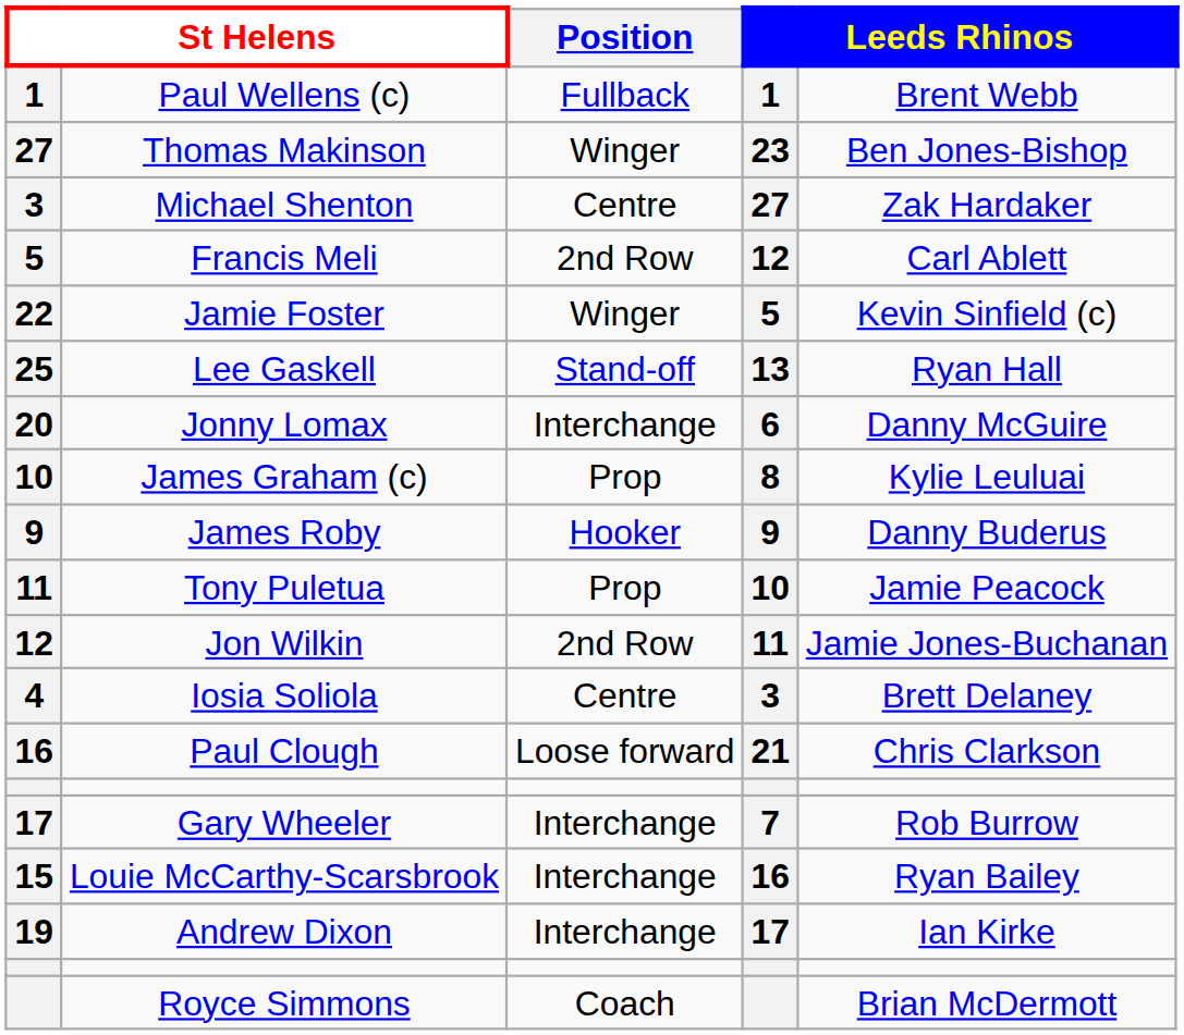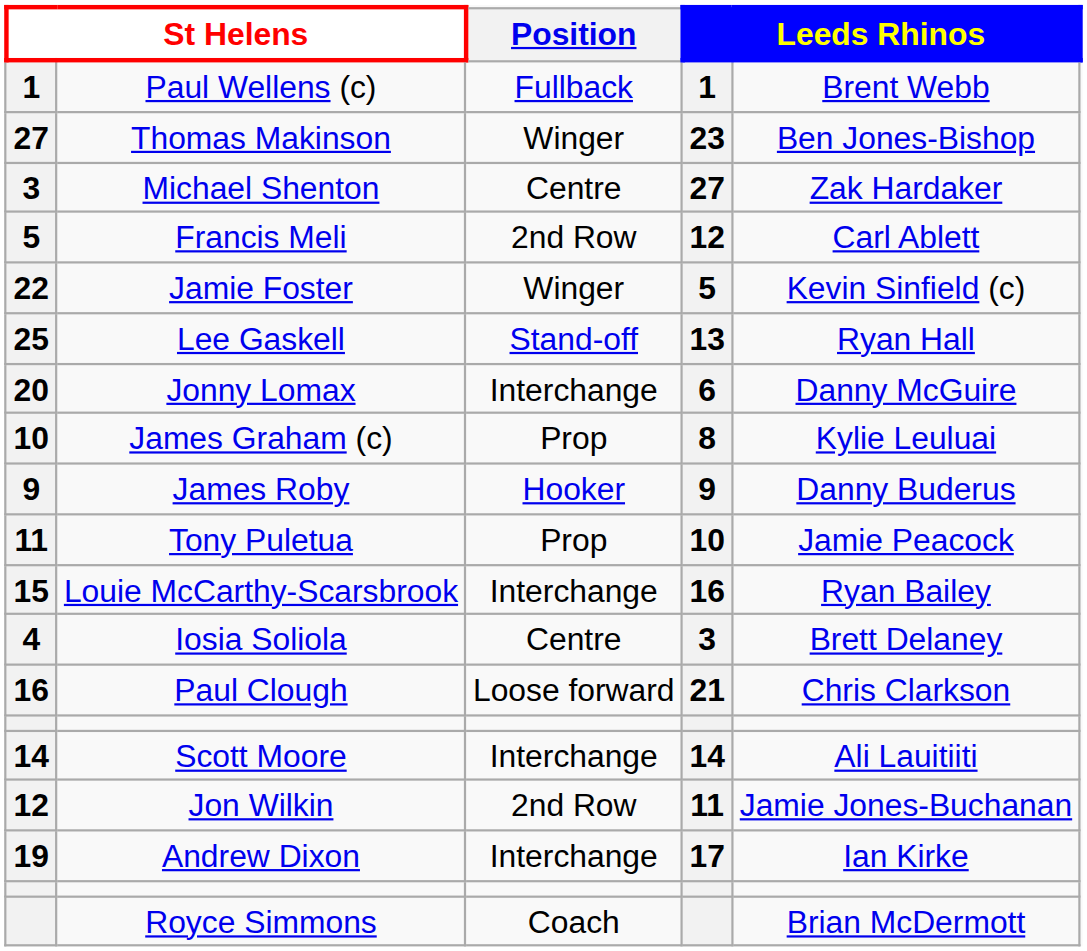rows swapped: Jon Wilkin <-> Louie McCarthy-Scarsbrook
- row: 17 | Gary Wheeler | Interchange | 7 | Rob Burrow
+ row: 14 | Scott Moore | Interchange | 14 | Ali Lauitiiti
